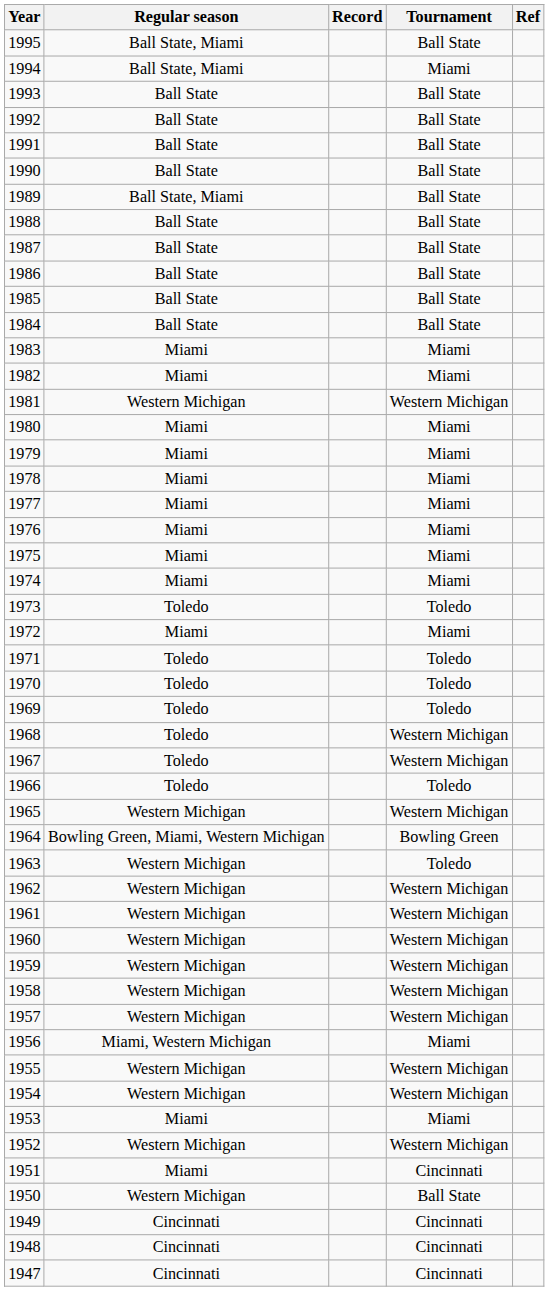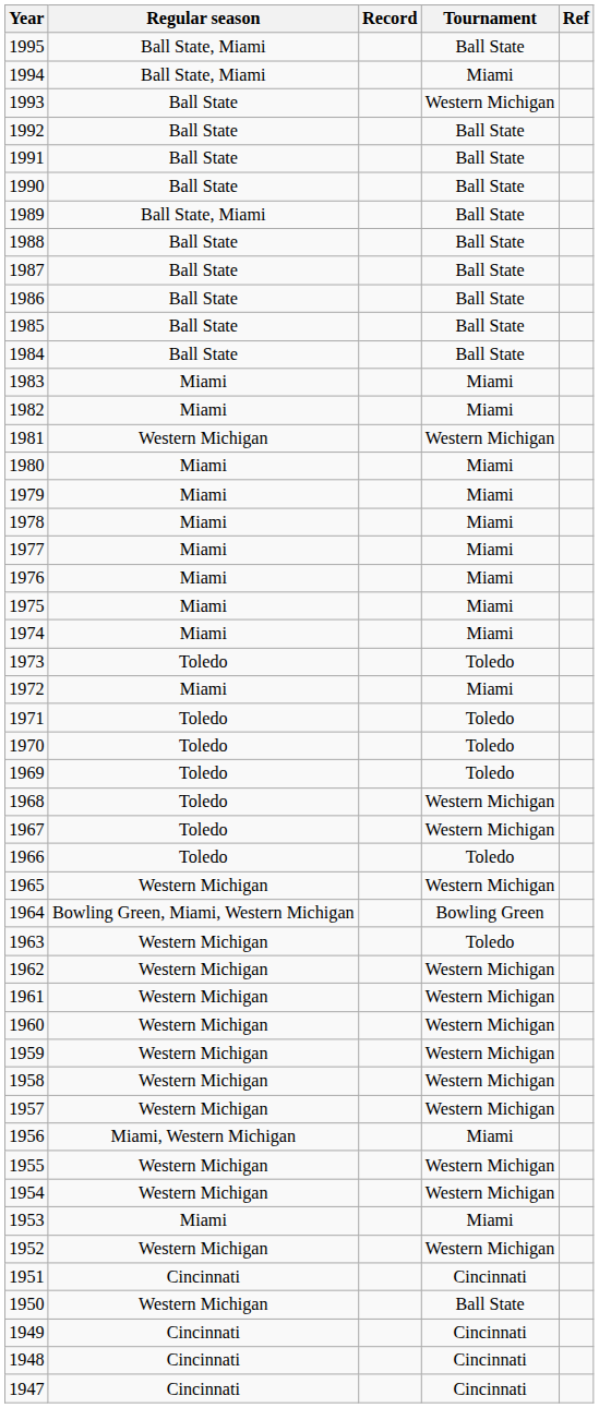1993 | Tournament: Ball State -> Western Michigan
1951 | Regular season: Miami -> Cincinnati
